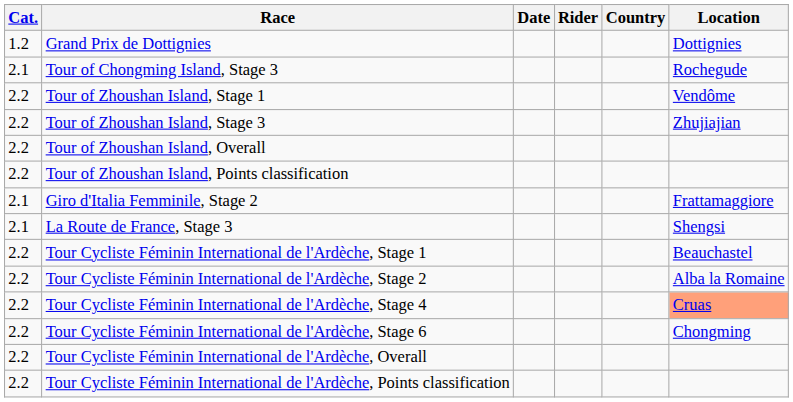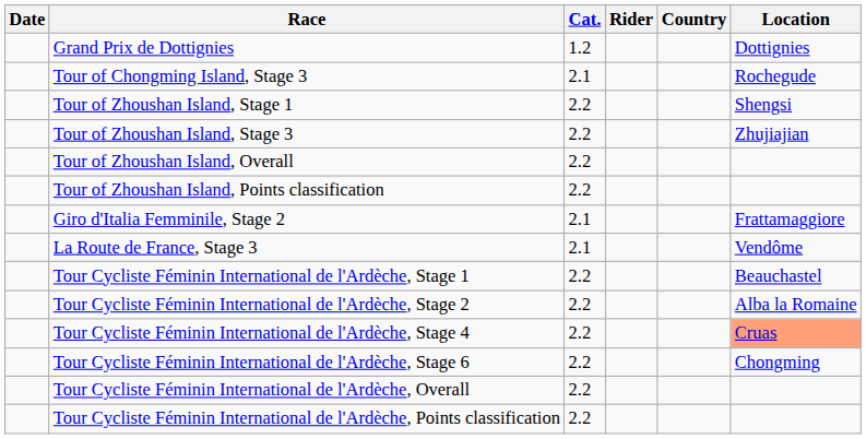columns swapped: Date <-> Cat.
Tour of Zhoushan Island, Stage 1 | Location: Vendôme -> Shengsi
La Route de France, Stage 3 | Location: Shengsi -> Vendôme
